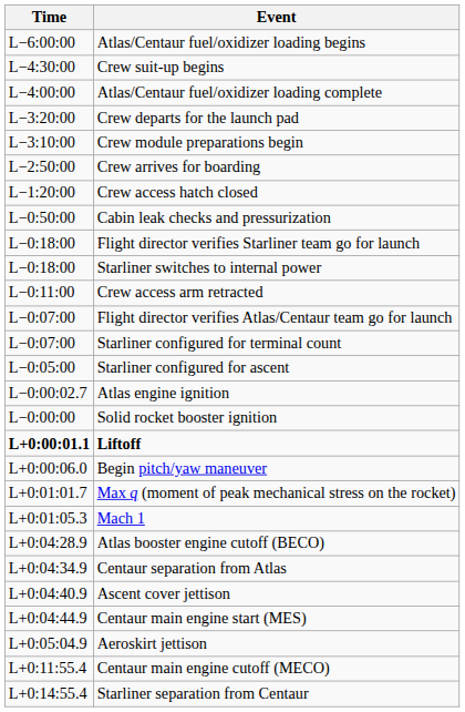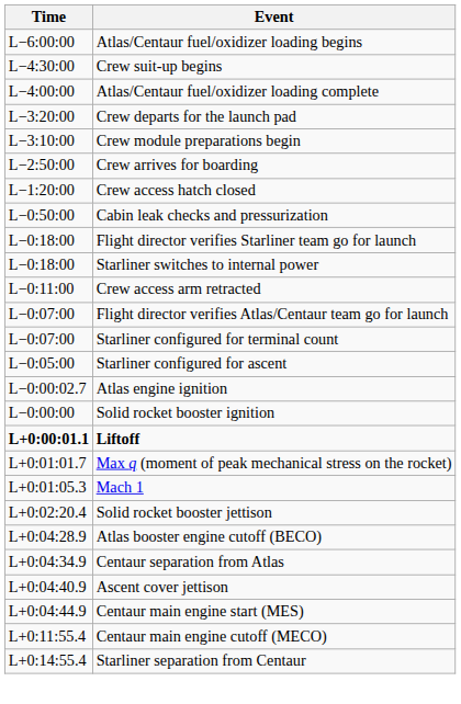- row: L+0:00:06.0 | Begin pitch/yaw maneuver
+ row: L+0:02:20.4 | Solid rocket booster jettison
- row: L+0:05:04.9 | Aeroskirt jettison
